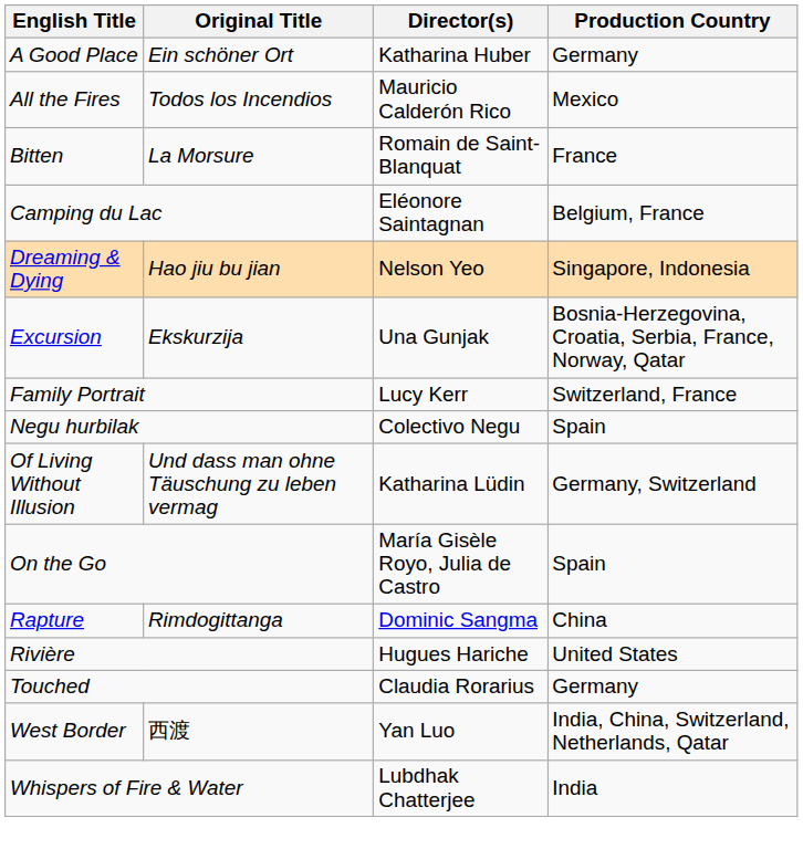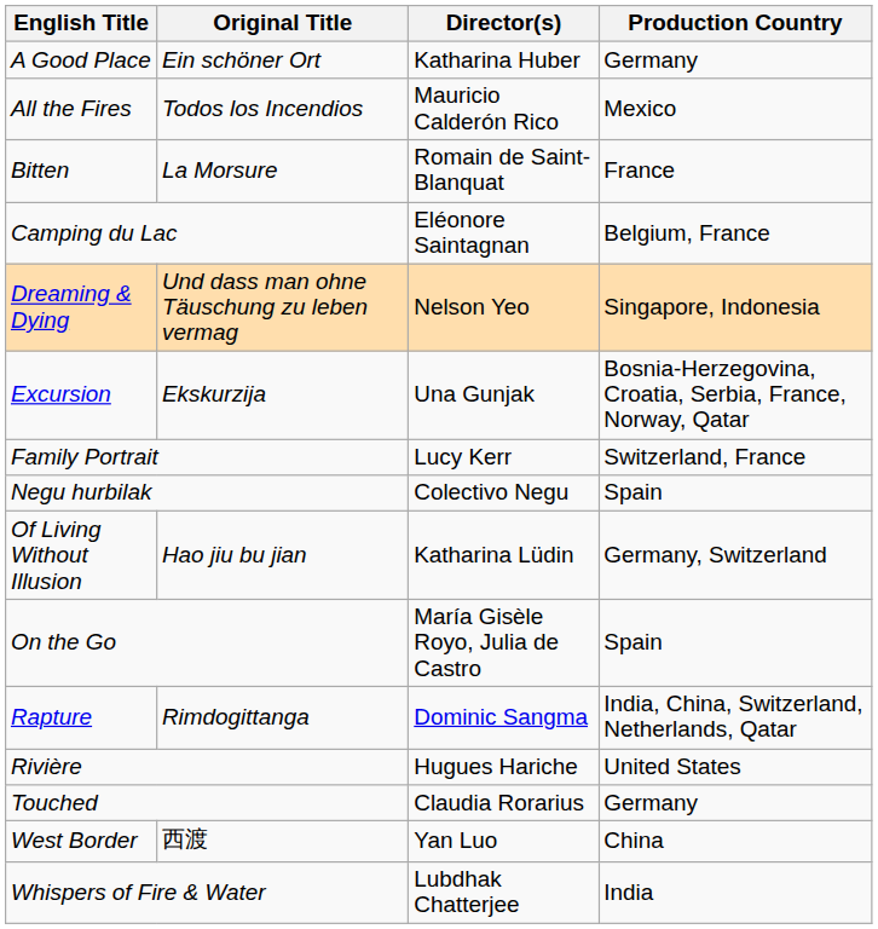Dreaming & Dying | Original Title: Hao jiu bu jian -> Und dass man ohne Täuschung zu leben vermag
Of Living Without Illusion | Original Title: Und dass man ohne Täuschung zu leben vermag -> Hao jiu bu jian
Rapture | Production Country: China -> India, China, Switzerland, Netherlands, Qatar
West Border | Production Country: India, China, Switzerland, Netherlands, Qatar -> China
